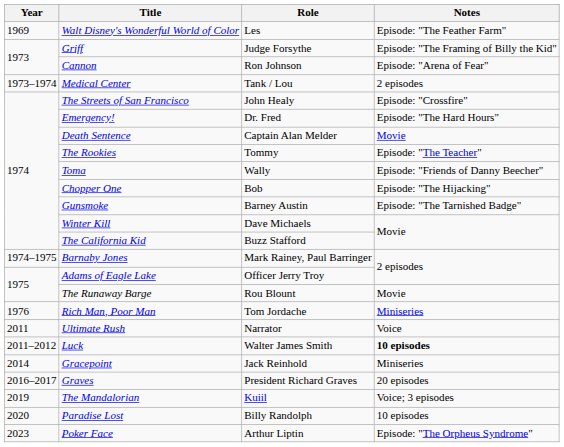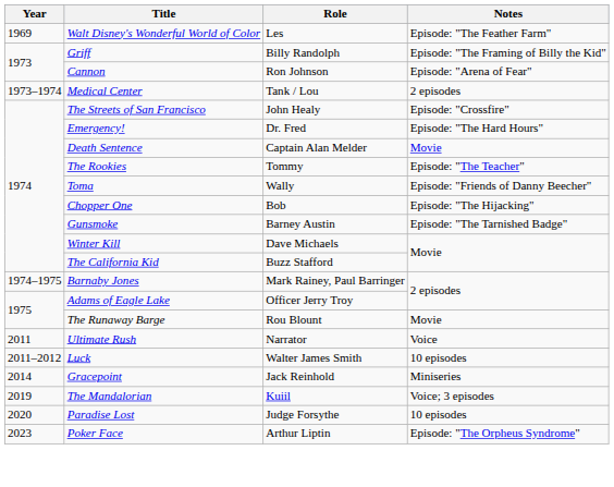Griff | Role: Judge Forsythe -> Billy Randolph
- row: 1976 | Rich Man, Poor Man | Tom Jordache | Miniseries
Luck | Notes: bold -> normal
- row: 2016–2017 | Graves | President Richard Graves | 20 episodes
Paradise Lost | Role: Billy Randolph -> Judge Forsythe
